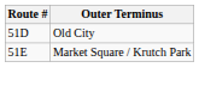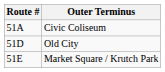+ row: 51A | Civic Coliseum
